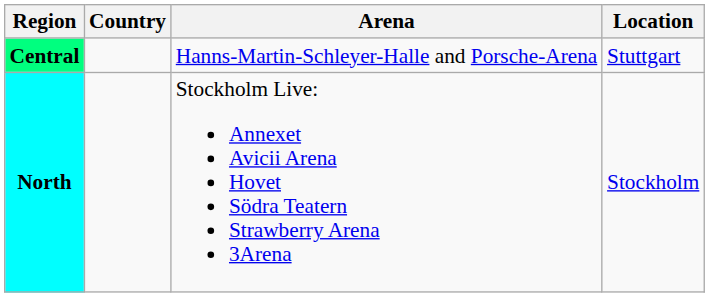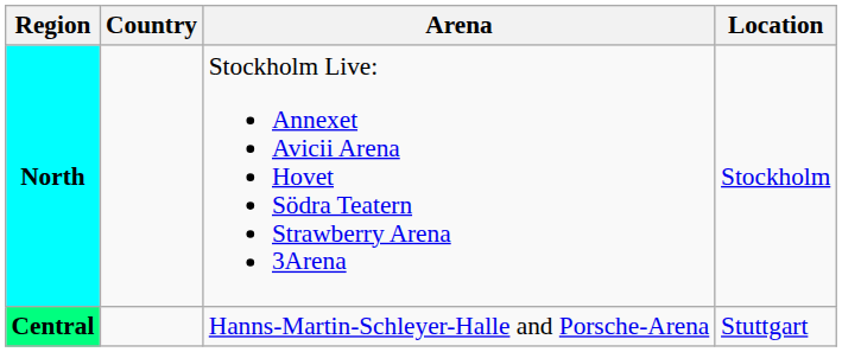rows swapped: Central <-> North
